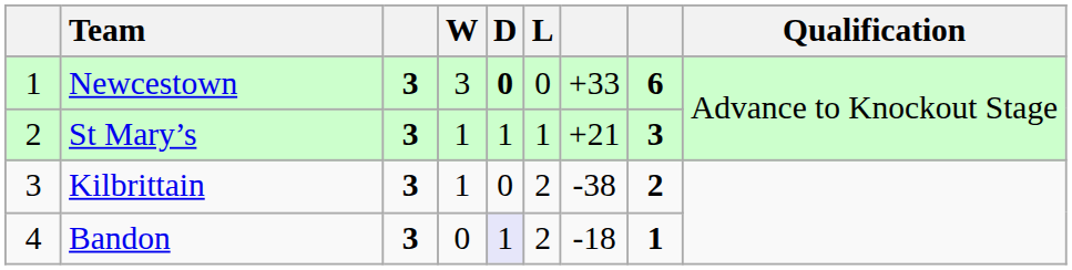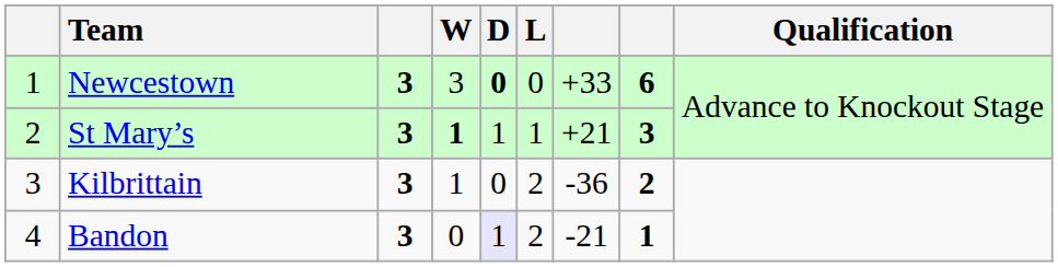St Mary’s | W: normal -> bold
Kilbrittain | column 7: -38 -> -36
Bandon | column 7: -18 -> -21
